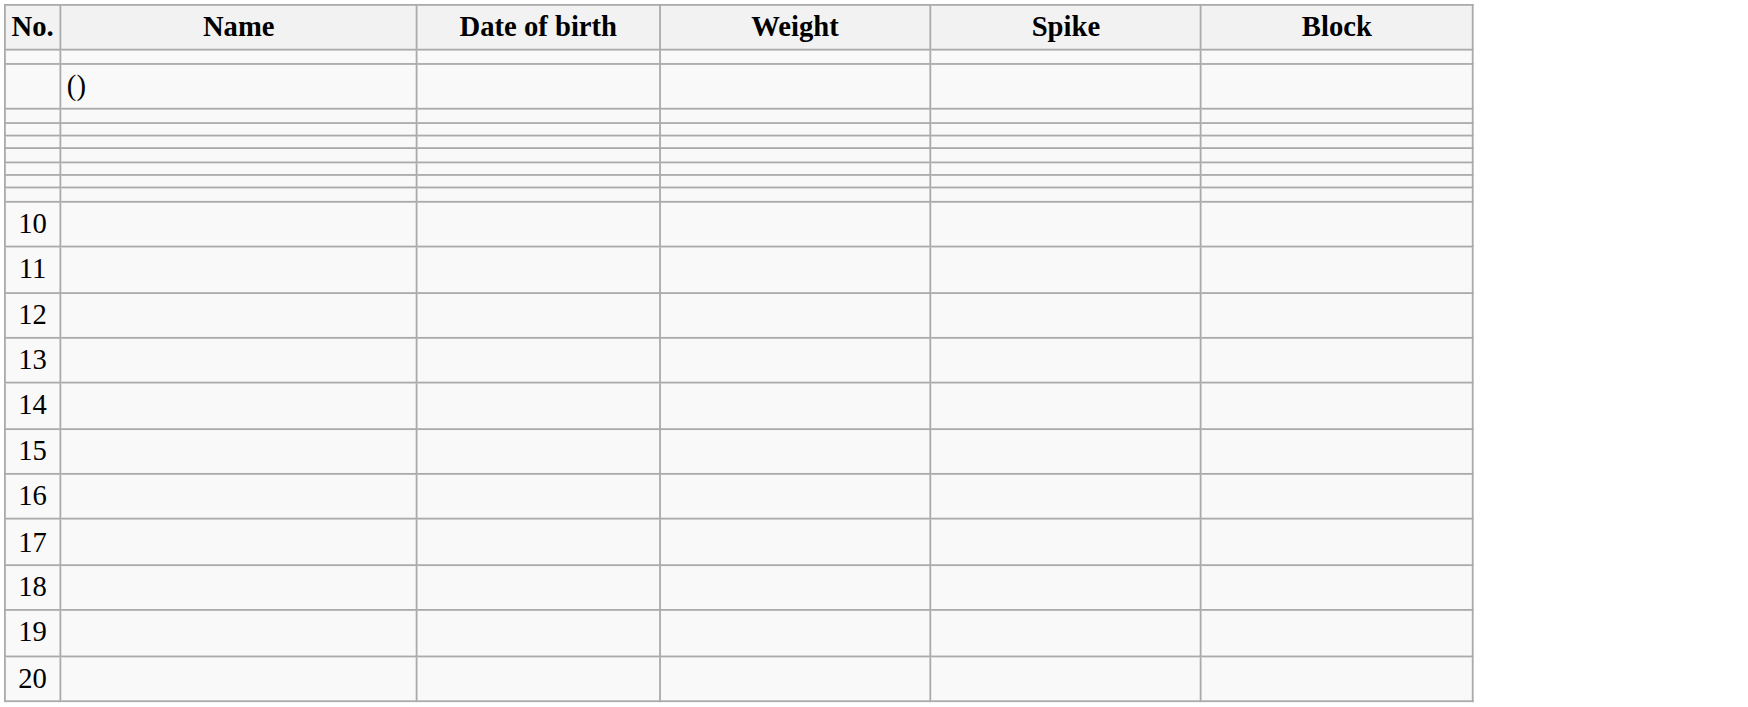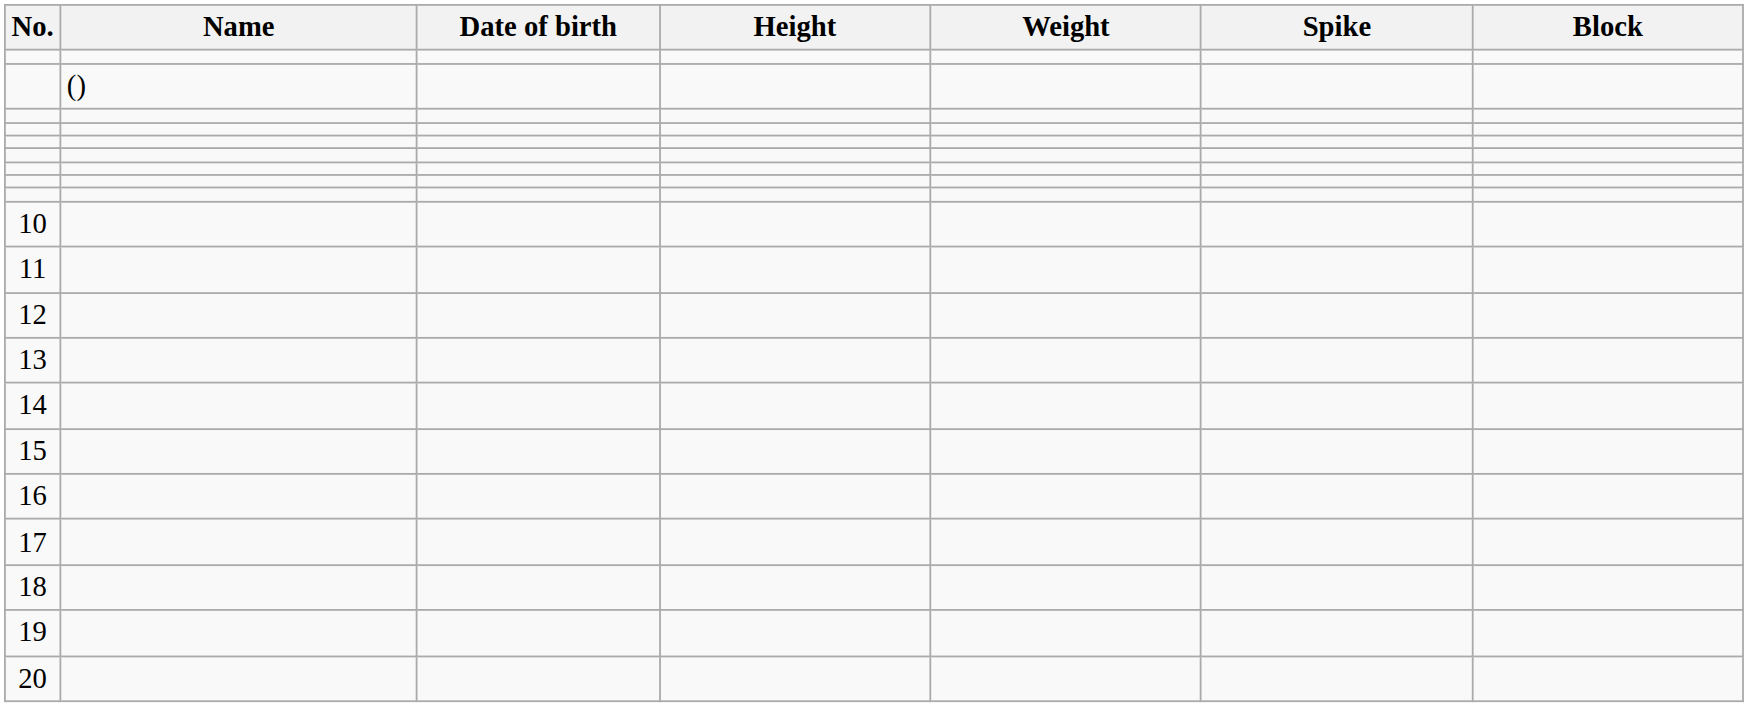+ column: Height
